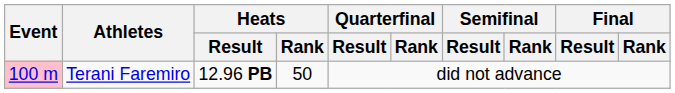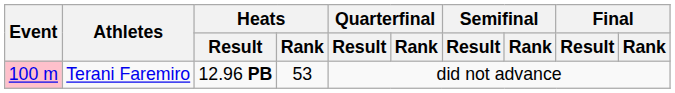Terani Faremiro | Heats / Rank: 50 -> 53
